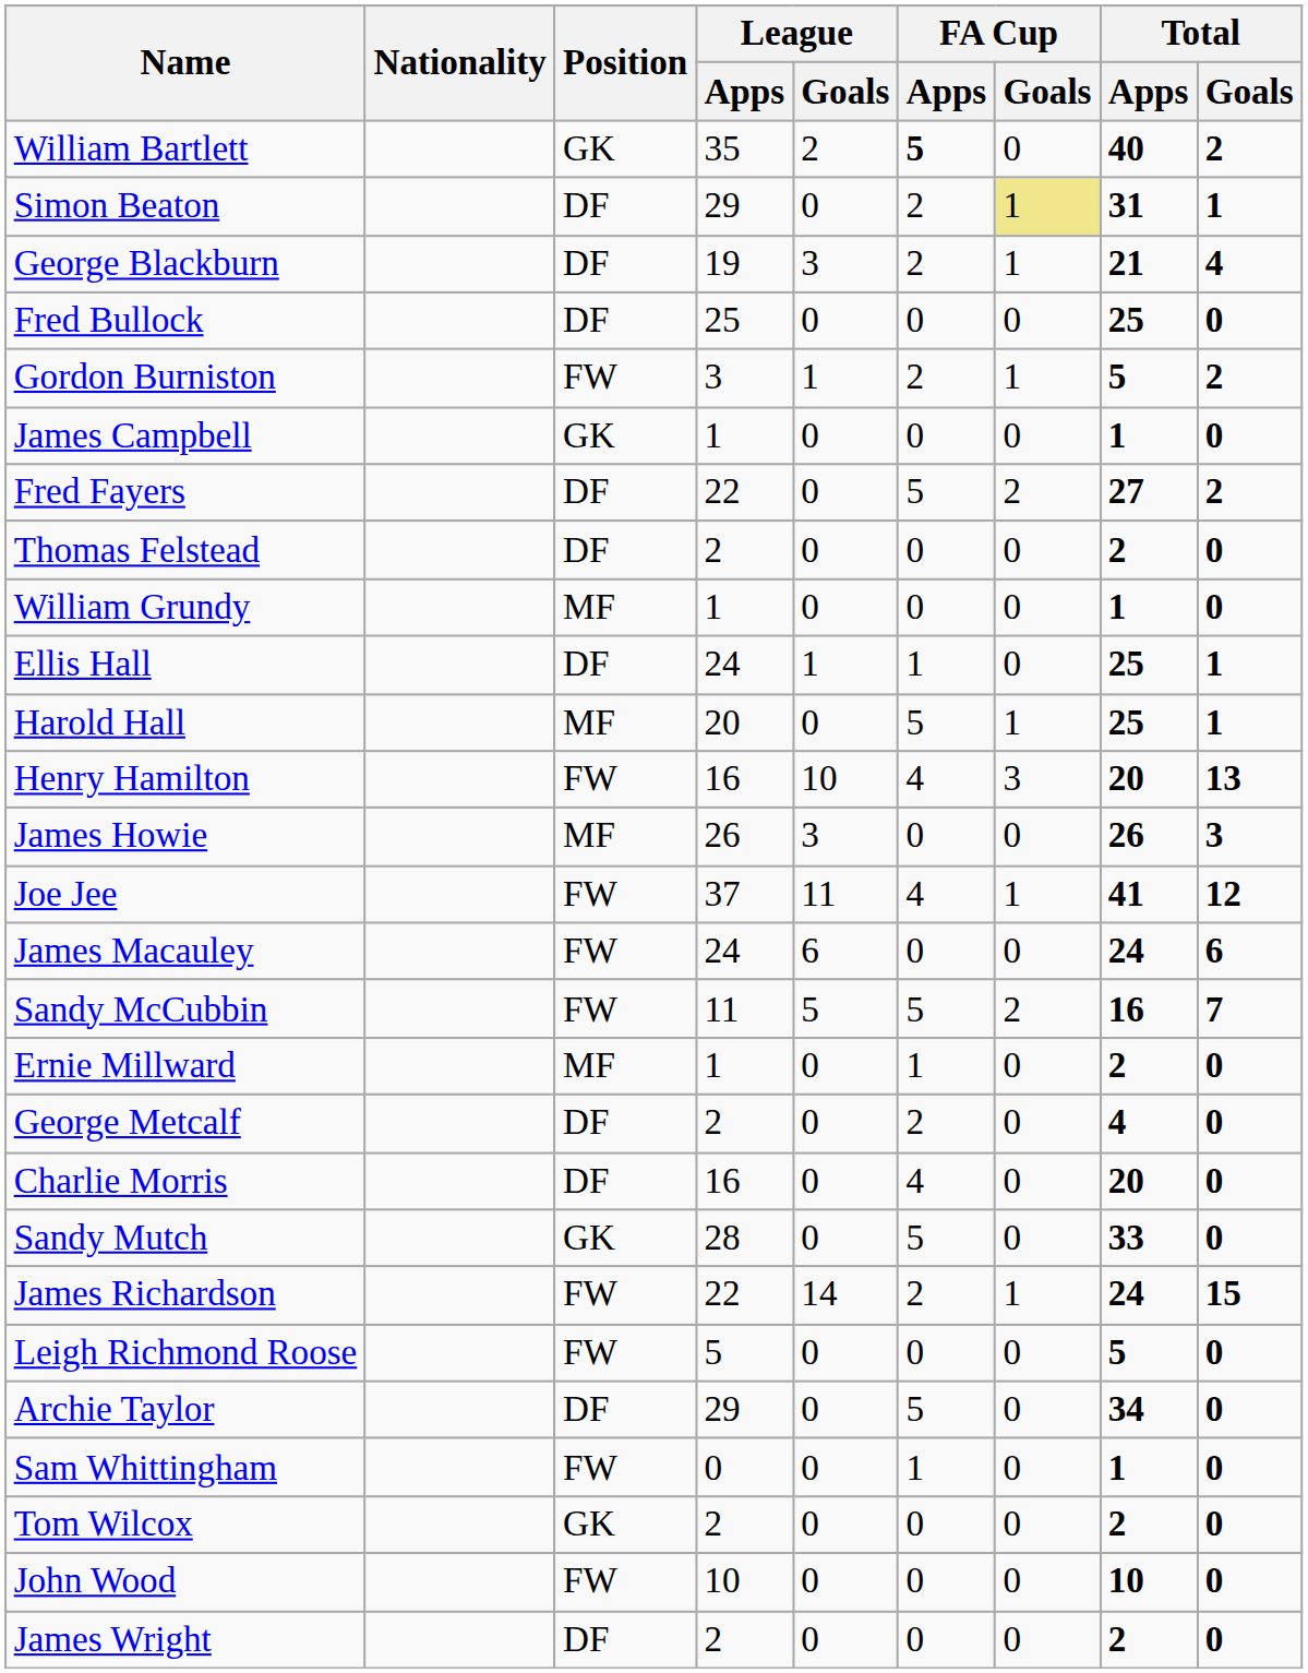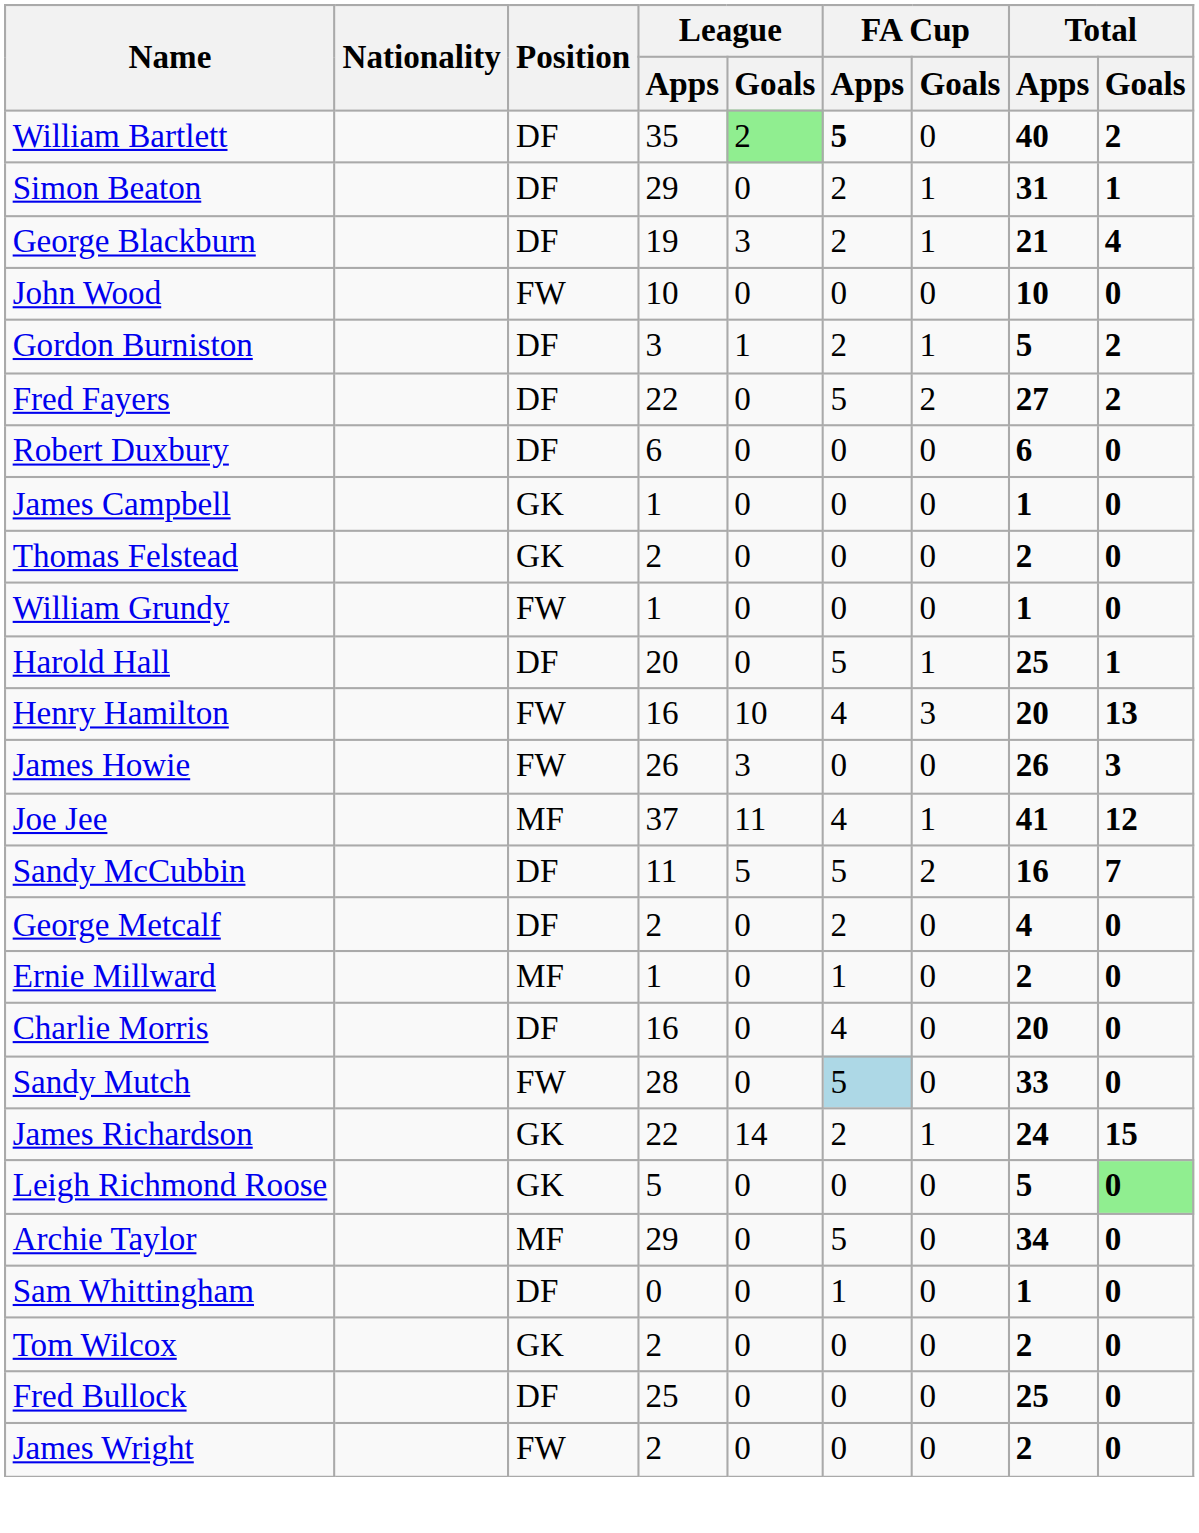William Bartlett | Position: GK -> DF
William Bartlett | League / Goals: no background -> lightgreen background
Simon Beaton | FA Cup / Goals: khaki background -> no background
rows swapped: Fred Bullock <-> John Wood
Gordon Burniston | Position: FW -> DF
rows swapped: James Campbell <-> Fred Fayers
+ row: Robert Duxbury | DF | 6 | 0 | 0 | 0 | 6 | 0
Thomas Felstead | Position: DF -> GK
William Grundy | Position: MF -> FW
- row: Ellis Hall | DF | 24 | 1 | 1 | 0 | 25 | 1
Harold Hall | Position: MF -> DF
James Howie | Position: MF -> FW
Joe Jee | Position: FW -> MF
- row: James Macauley | FW | 24 | 6 | 0 | 0 | 24 | 6
Sandy McCubbin | Position: FW -> DF
rows swapped: George Metcalf <-> Ernie Millward
Sandy Mutch | Position: GK -> FW
Sandy Mutch | FA Cup / Apps: no background -> lightblue background
James Richardson | Position: FW -> GK
Leigh Richmond Roose | Position: FW -> GK
Leigh Richmond Roose | Total / Goals: no background -> lightgreen background
Archie Taylor | Position: DF -> MF
Sam Whittingham | Position: FW -> DF
James Wright | Position: DF -> FW
